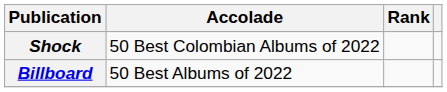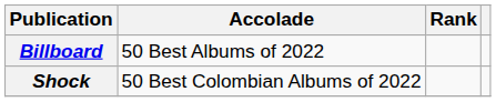rows swapped: Billboard <-> Shock
